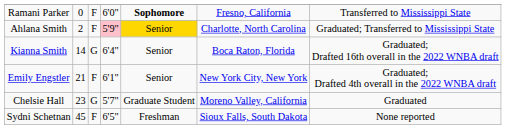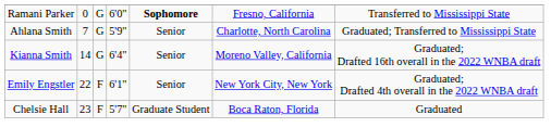Ramani Parker | column 3: F -> G
Ahlana Smith | column 2: 2 -> 7
Ahlana Smith | column 3: F -> G
Ahlana Smith | column 4: pink background -> no background
Ahlana Smith | column 5: gold background -> no background
Kianna Smith | column 6: Boca Raton, Florida -> Moreno Valley, California
Emily Engstler | column 2: 21 -> 22
Chelsie Hall | column 3: G -> F
Chelsie Hall | column 6: Moreno Valley, California -> Boca Raton, Florida
- row: Sydni Schetnan | 45 | F | 6'5" | Freshman | Sioux Falls, South Dakota | None reported
